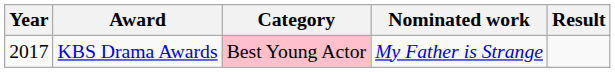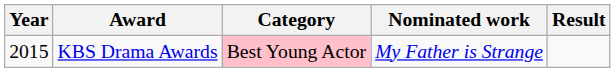KBS Drama Awards | Year: 2017 -> 2015
